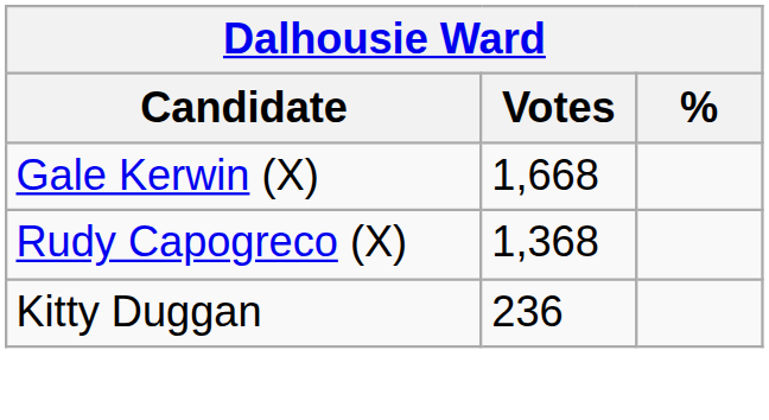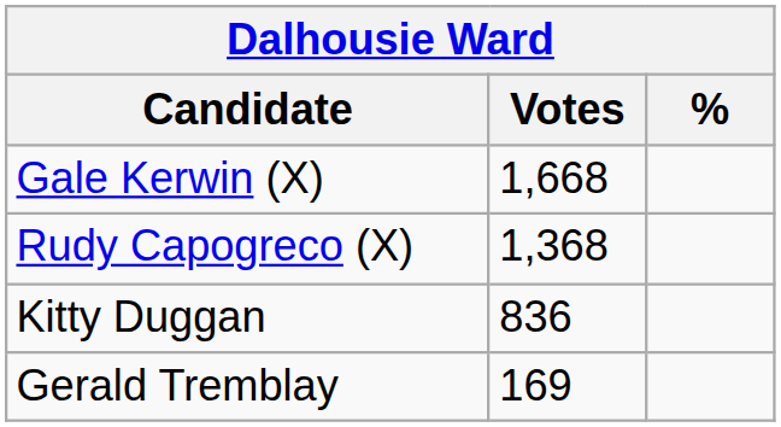Kitty Duggan | Votes: 236 -> 836
+ row: Gerald Tremblay | 169
